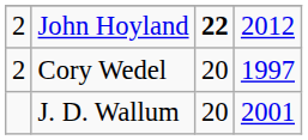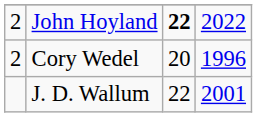John Hoyland | column 4: 2012 -> 2022
Cory Wedel | column 4: 1997 -> 1996
J. D. Wallum | column 3: 20 -> 22
